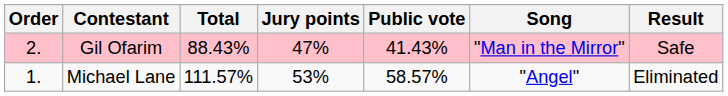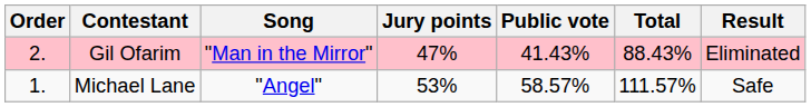columns swapped: Song <-> Total
Gil Ofarim | Result: Safe -> Eliminated
Michael Lane | Result: Eliminated -> Safe
